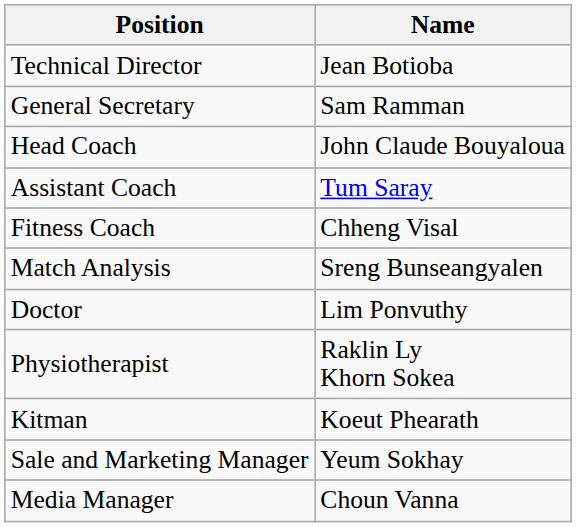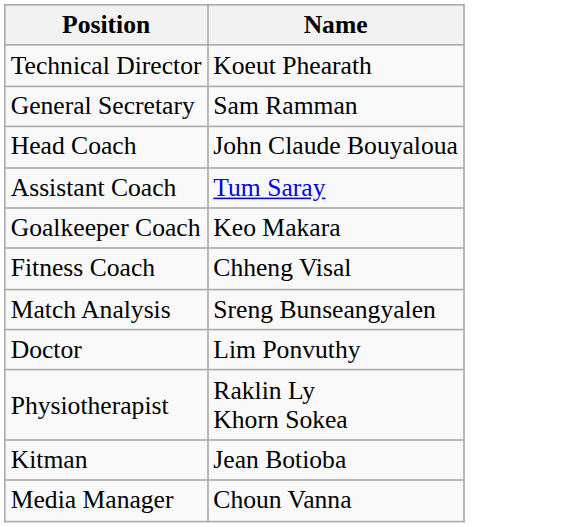Technical Director | Name: Jean Botioba -> Koeut Phearath
+ row: Goalkeeper Coach | Keo Makara
Kitman | Name: Koeut Phearath -> Jean Botioba
- row: Sale and Marketing Manager | Yeum Sokhay
